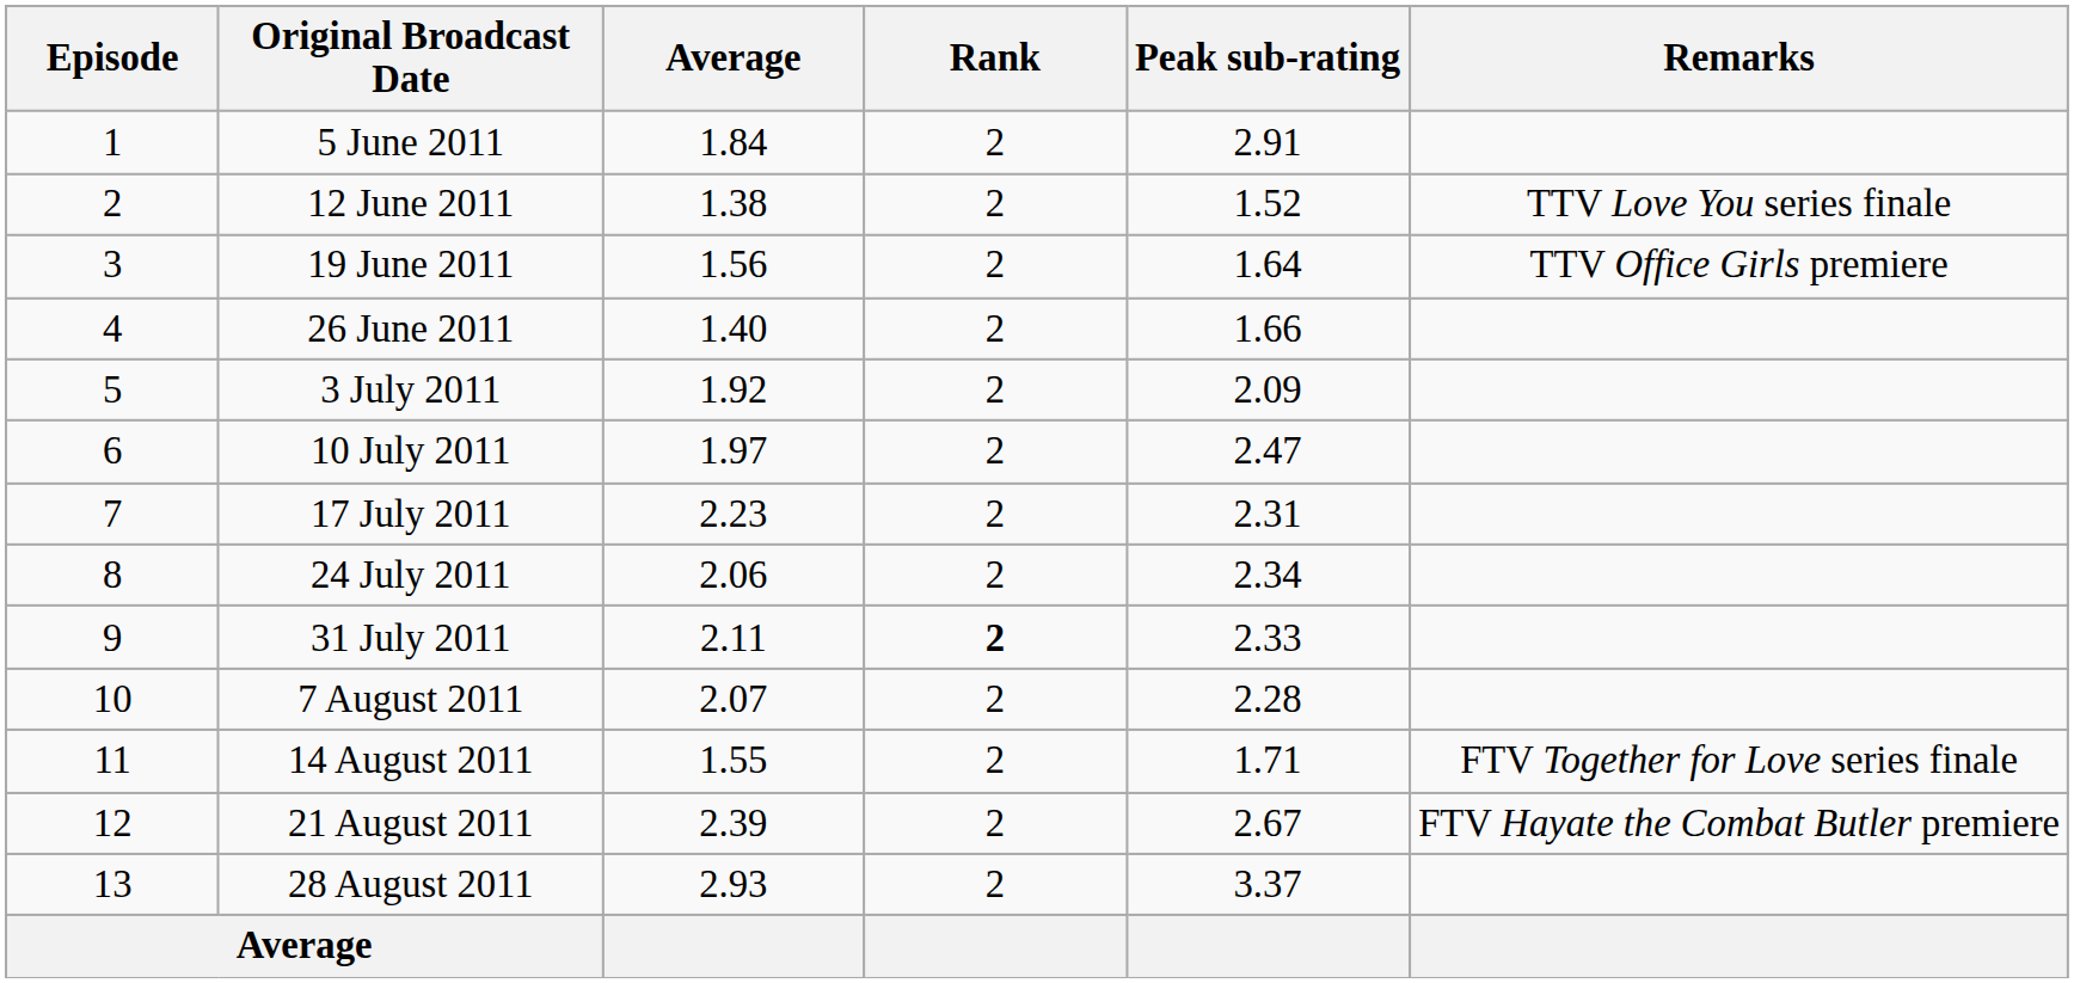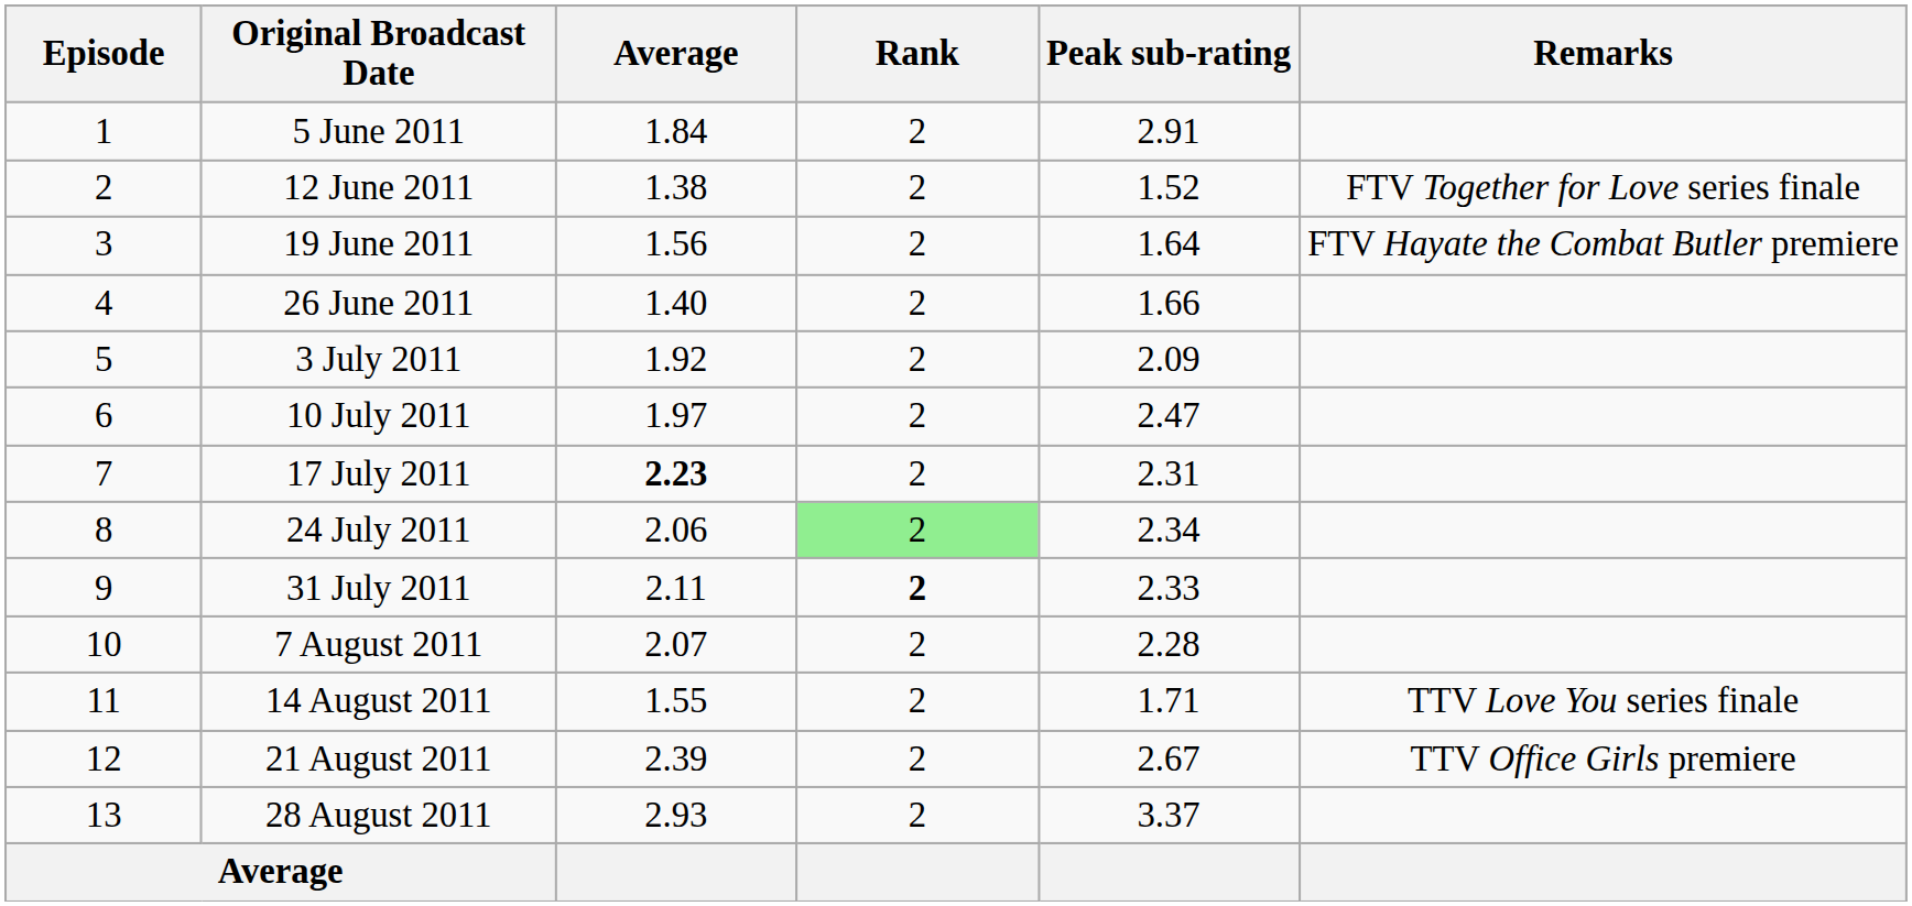12 June 2011 | Remarks: TTV Love You series finale -> FTV Together for Love series finale
19 June 2011 | Remarks: TTV Office Girls premiere -> FTV Hayate the Combat Butler premiere
17 July 2011 | Average: normal -> bold
24 July 2011 | Rank: no background -> lightgreen background
14 August 2011 | Remarks: FTV Together for Love series finale -> TTV Love You series finale
21 August 2011 | Remarks: FTV Hayate the Combat Butler premiere -> TTV Office Girls premiere
